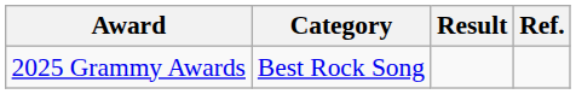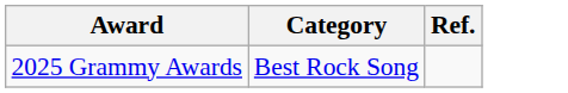- column: Result
